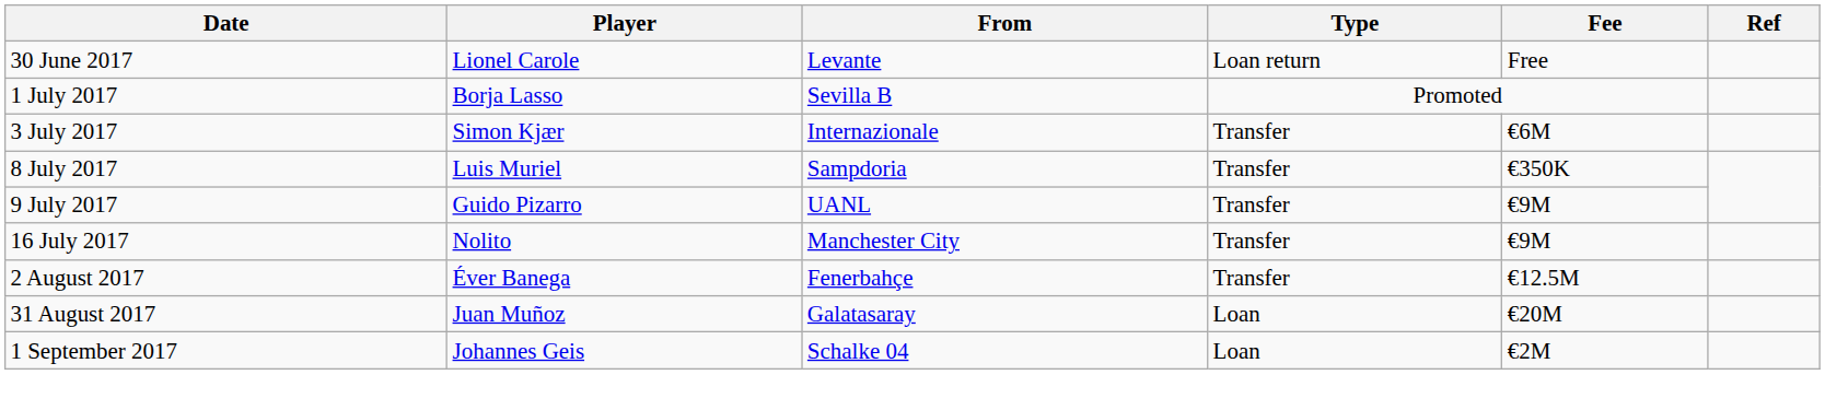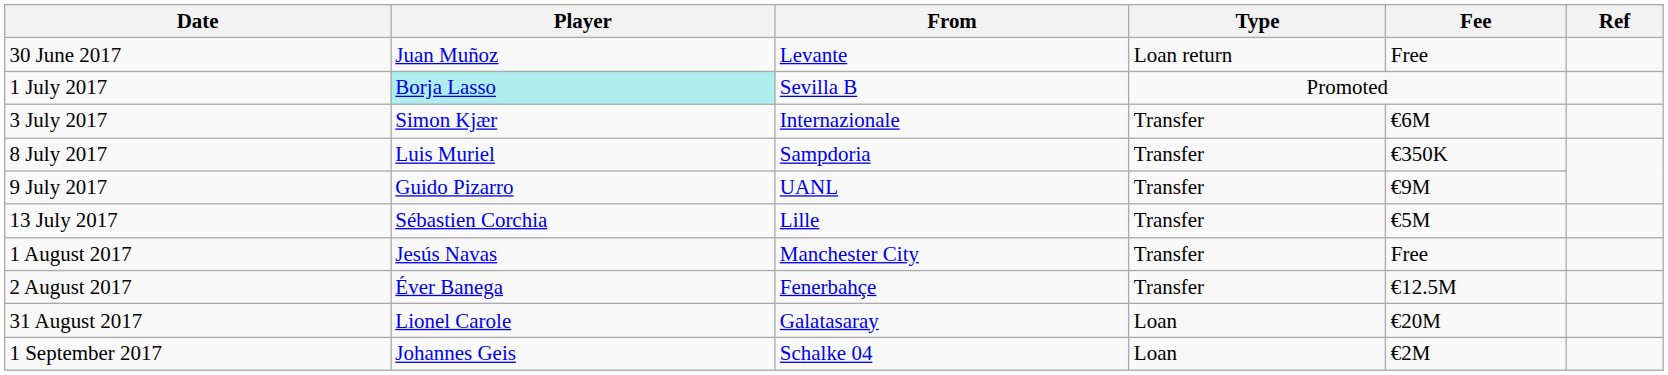30 June 2017 | Player: Lionel Carole -> Juan Muñoz
1 July 2017 | Player: no background -> paleturquoise background
+ row: 13 July 2017 | Sébastien Corchia | Lille | Transfer | €5M
- row: 16 July 2017 | Nolito | Manchester City | Transfer | €9M
+ row: 1 August 2017 | Jesús Navas | Manchester City | Transfer | Free
31 August 2017 | Player: Juan Muñoz -> Lionel Carole
